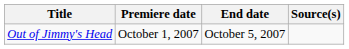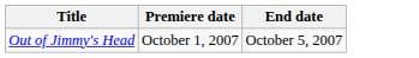- column: Source(s)
